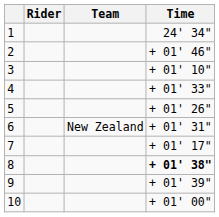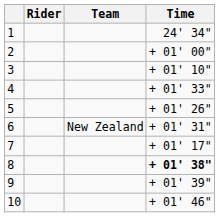2 | Time: + 01' 46" -> + 01' 00"
10 | Time: + 01' 00" -> + 01' 46"
